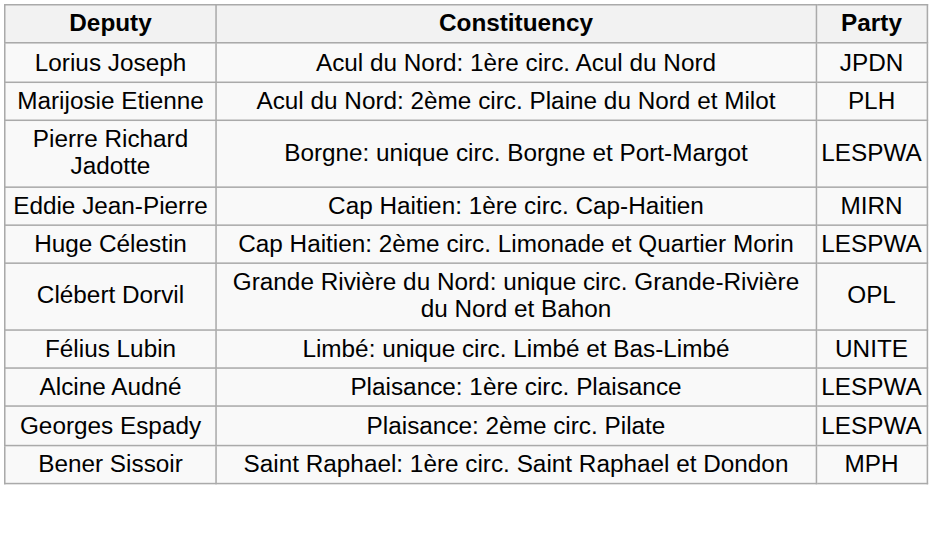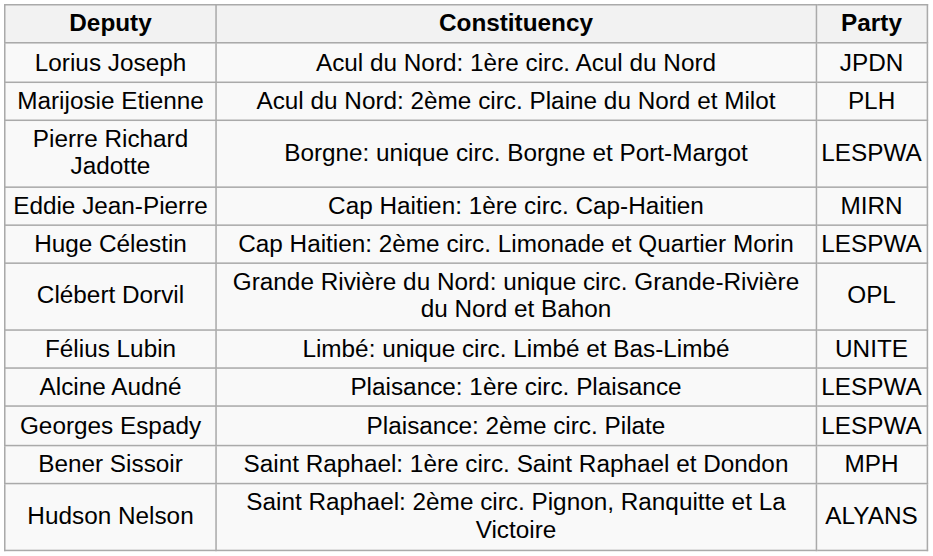+ row: Hudson Nelson | Saint Raphael: 2ème circ. Pignon, Ranquitte et La Victoire | ALYANS
